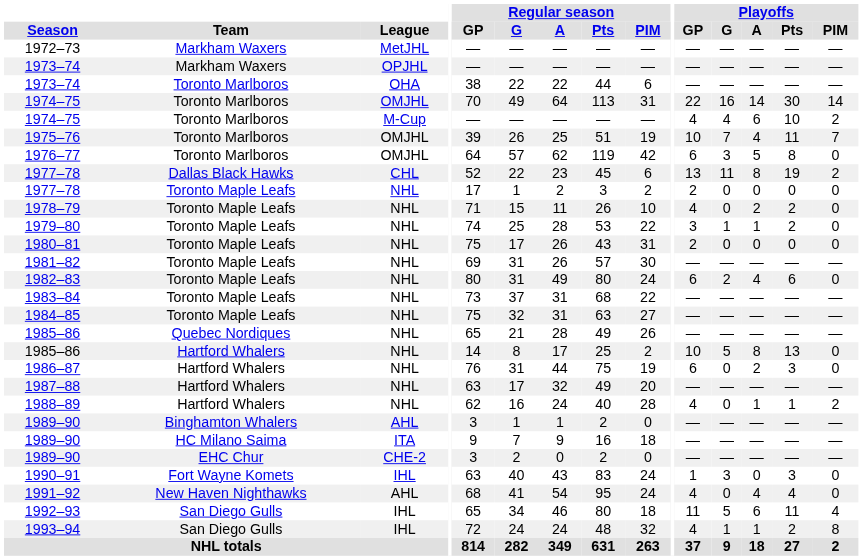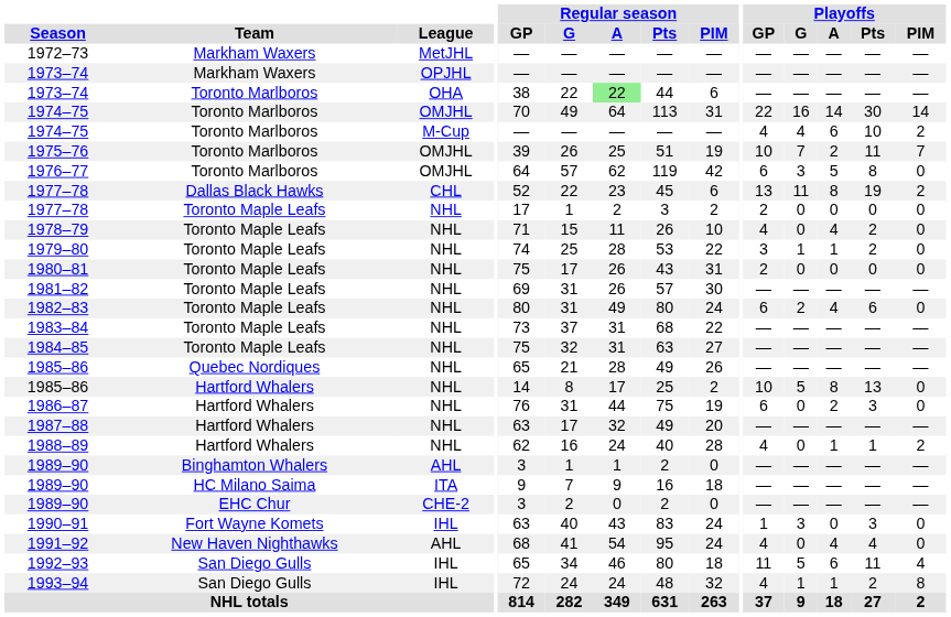1973–74 / Toronto Marlboros | Regular season / A: no background -> lightgreen background
1975–76 | Playoffs / A: 4 -> 2
1978–79 | Playoffs / A: 2 -> 4
